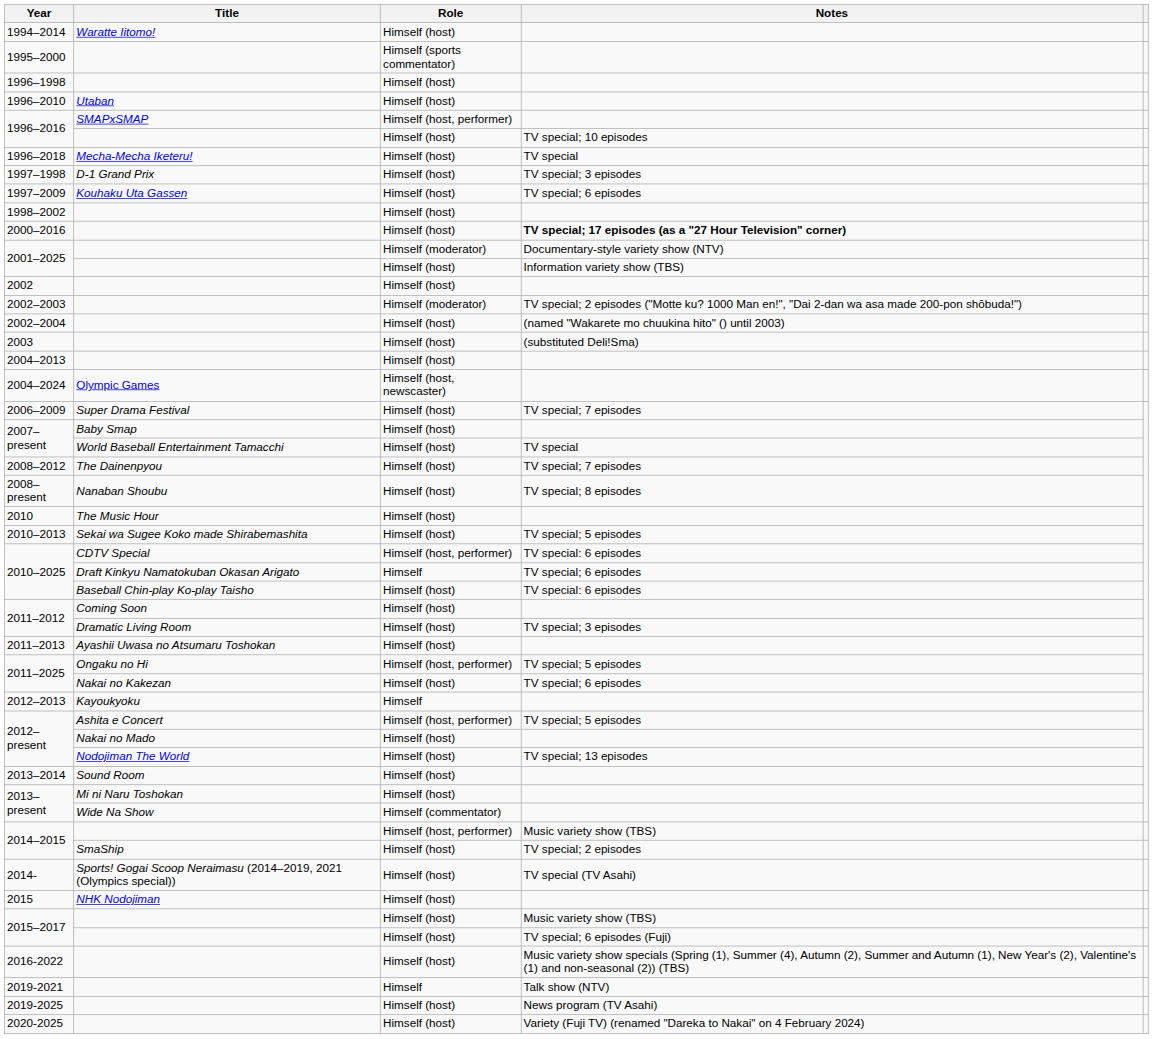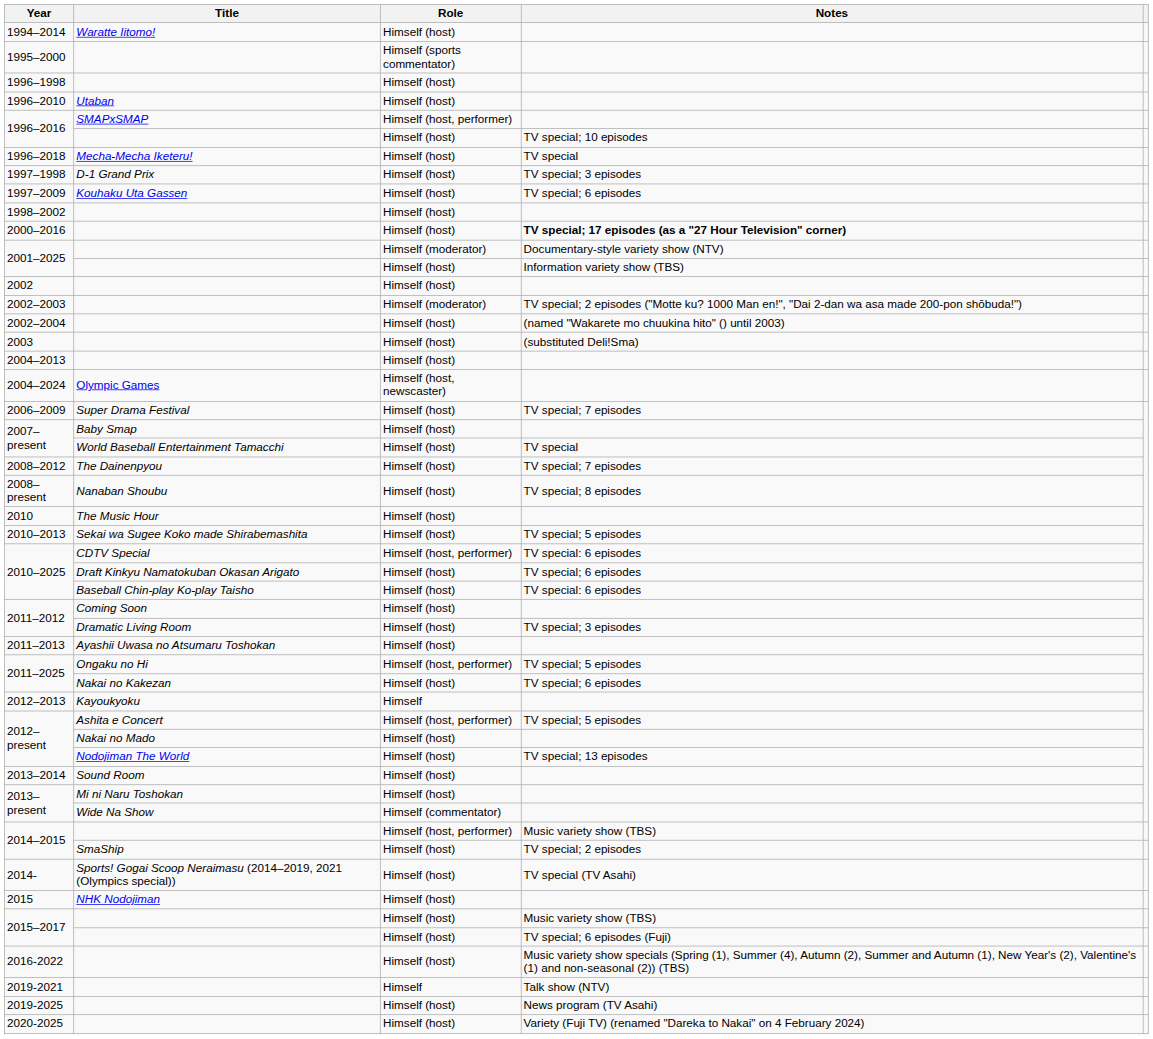2010–2025 / Draft Kinkyu Namatokuban Okasan Arigato | Role: Himself -> Himself (host)
